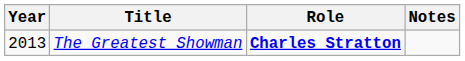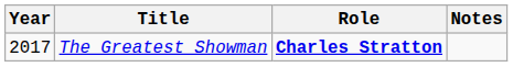The Greatest Showman | Year: 2013 -> 2017
